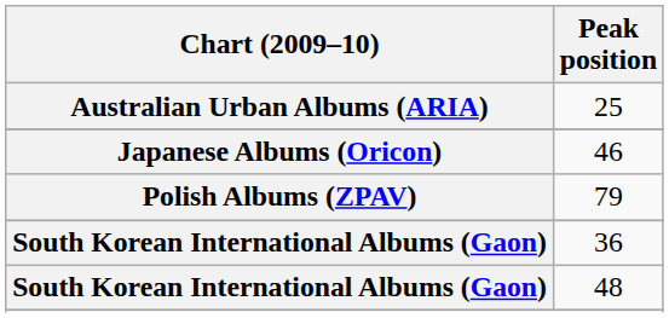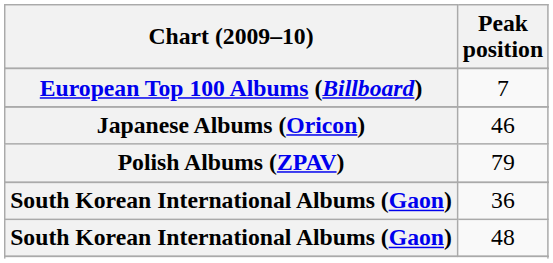- row: Australian Urban Albums (ARIA) | 25
+ row: European Top 100 Albums (Billboard) | 7
